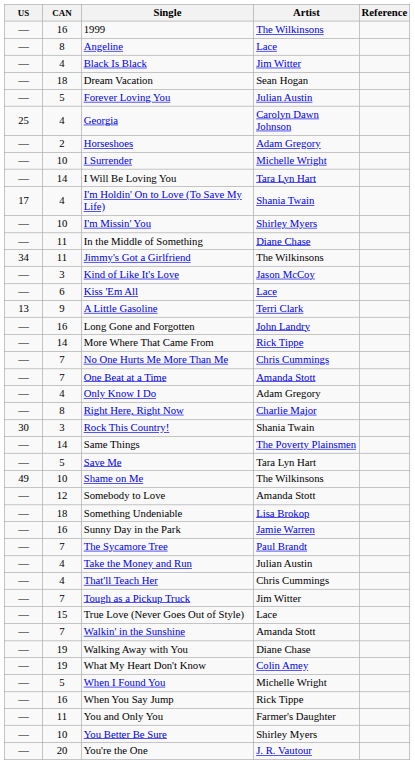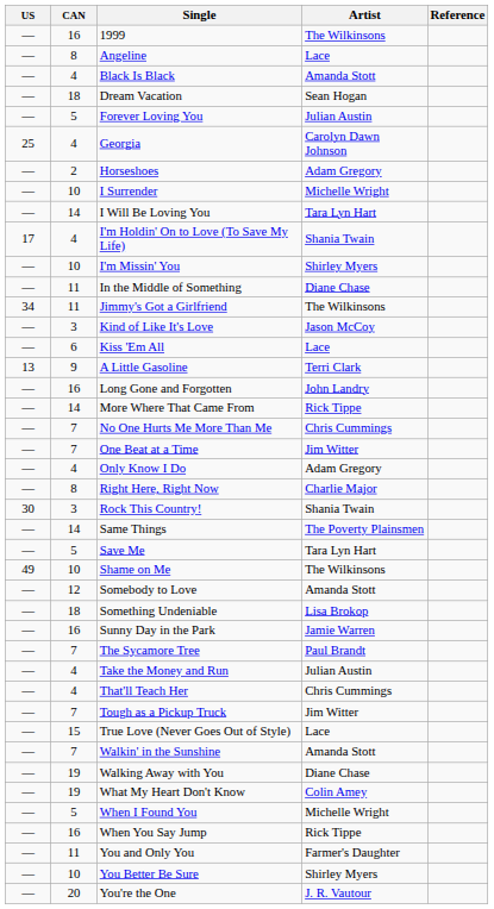Black Is Black | Artist: Jim Witter -> Amanda Stott
One Beat at a Time | Artist: Amanda Stott -> Jim Witter
